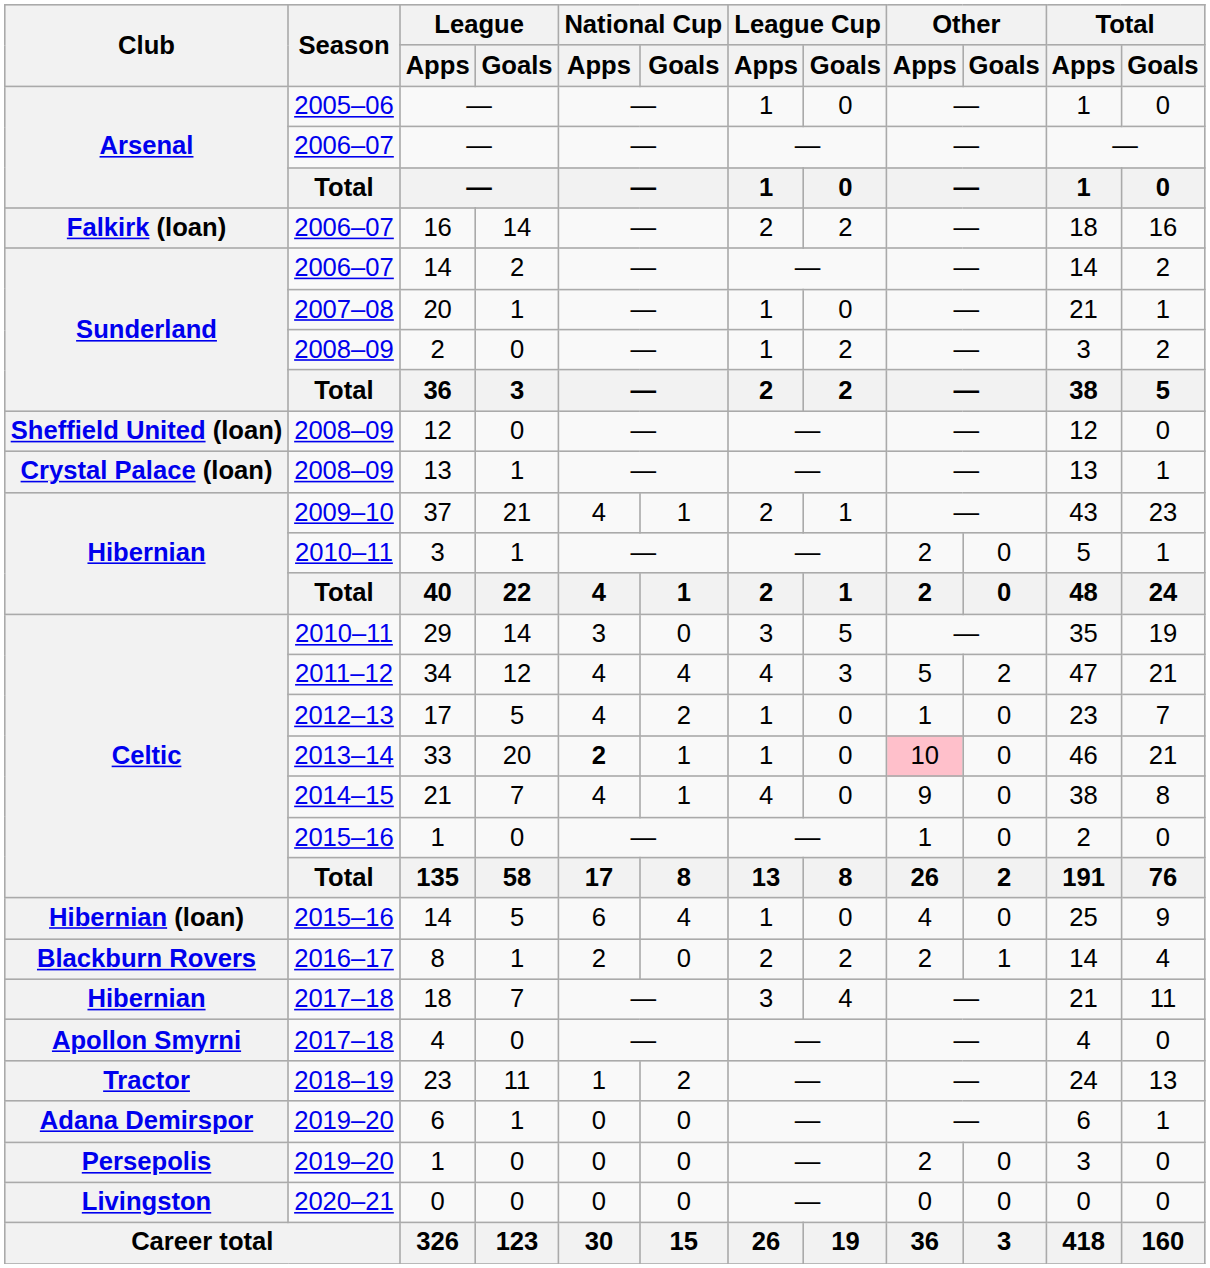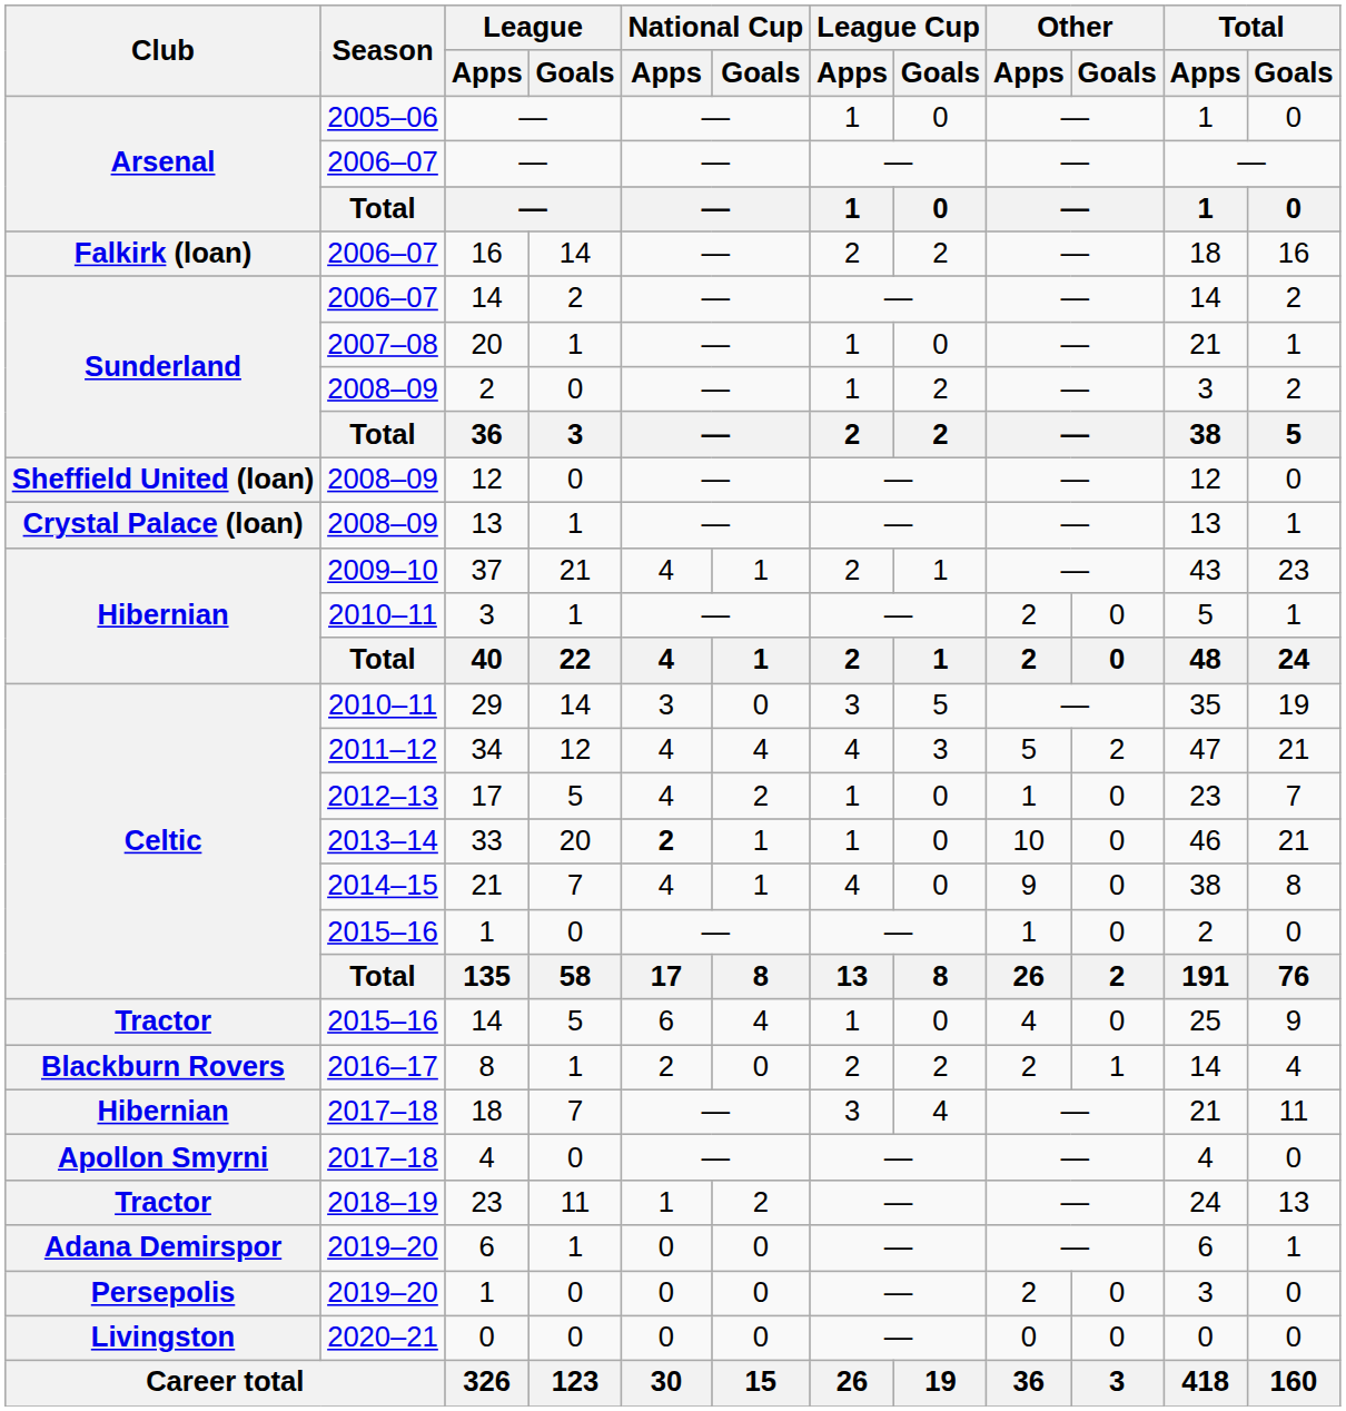33 | Other / Apps: pink background -> no background
2015–16 / 14 | Club: Hibernian (loan) -> Tractor
